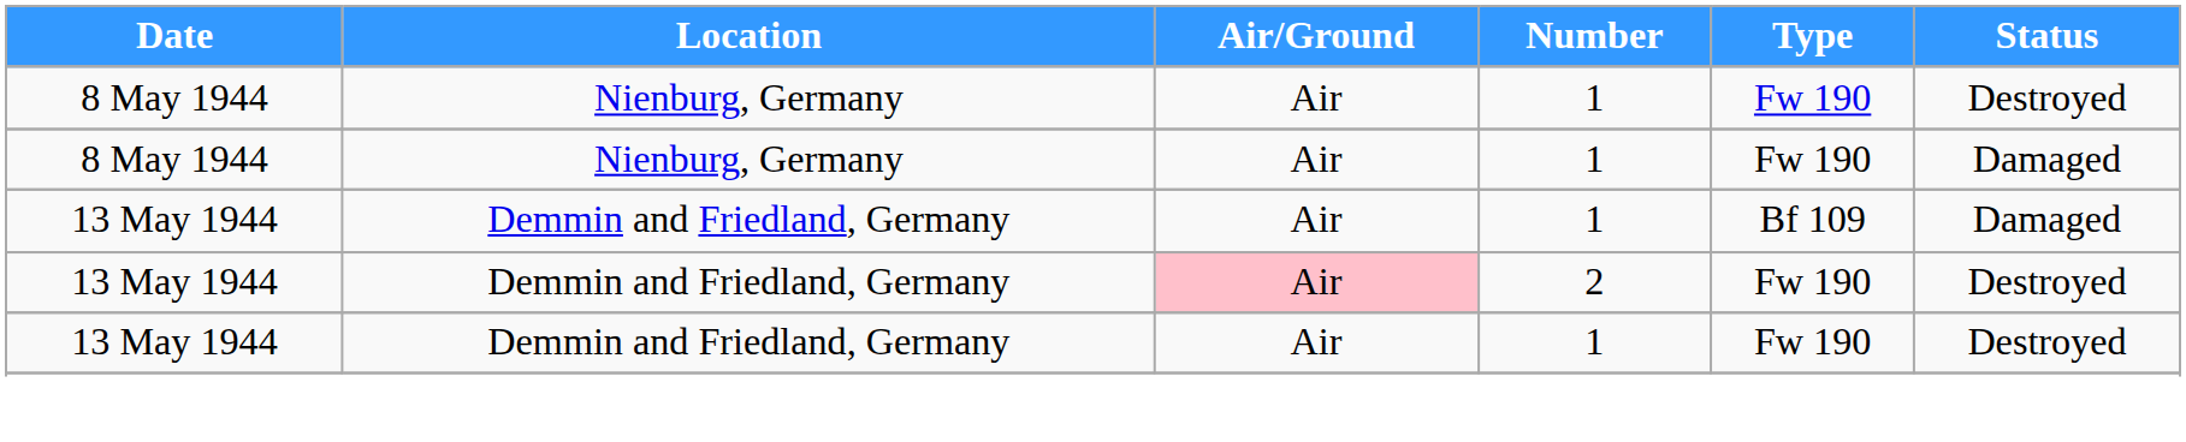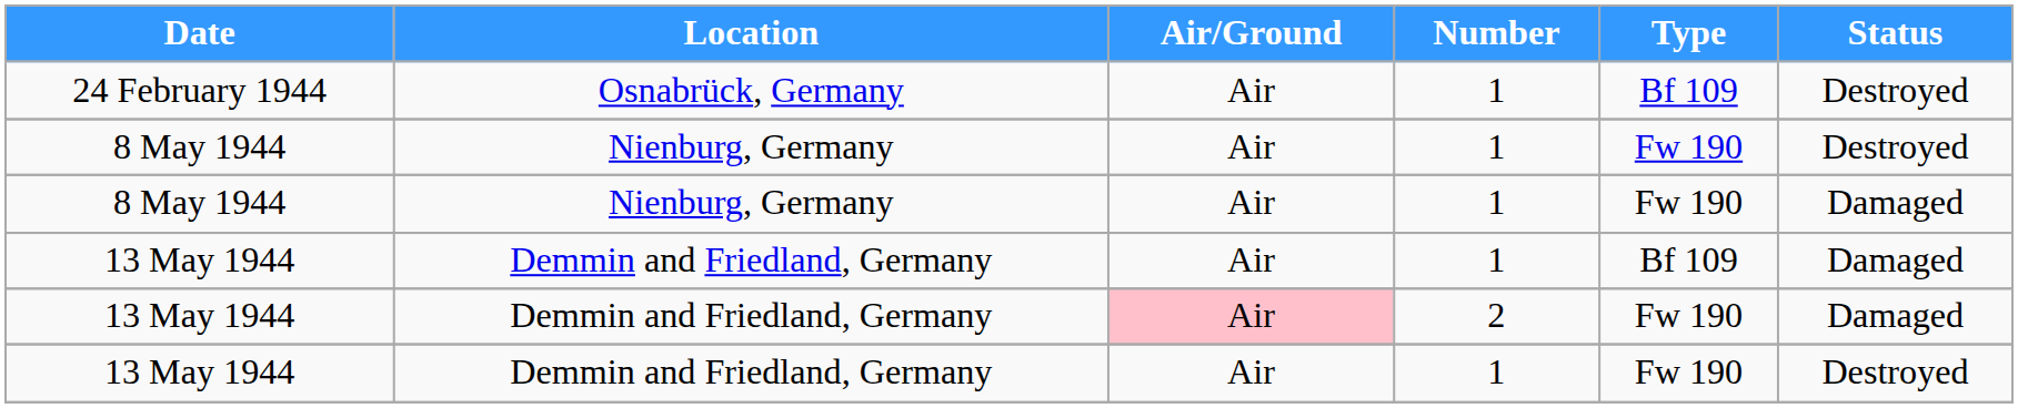+ row: 24 February 1944 | Osnabrück, Germany | Air | 1 | Bf 109 | Destroyed
13 May 1944 / 2 | Status: Destroyed -> Damaged
